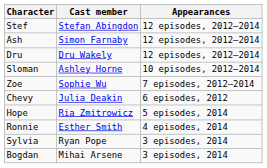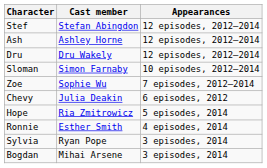Ash | Cast member: Simon Farnaby -> Ashley Horne
Sloman | Cast member: Ashley Horne -> Simon Farnaby
